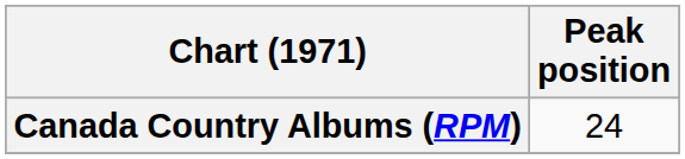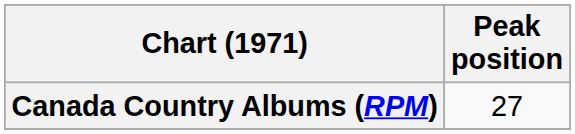Canada Country Albums (RPM) | Peak position: 24 -> 27
